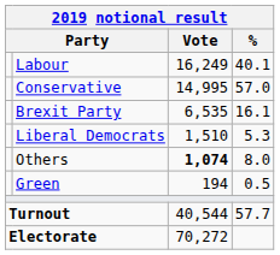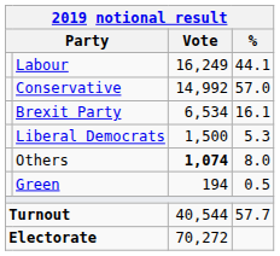Labour | %: 40.1 -> 44.1
Conservative | Vote: 14,995 -> 14,992
Brexit Party | Vote: 6,535 -> 6,534
Liberal Democrats | Vote: 1,510 -> 1,500
